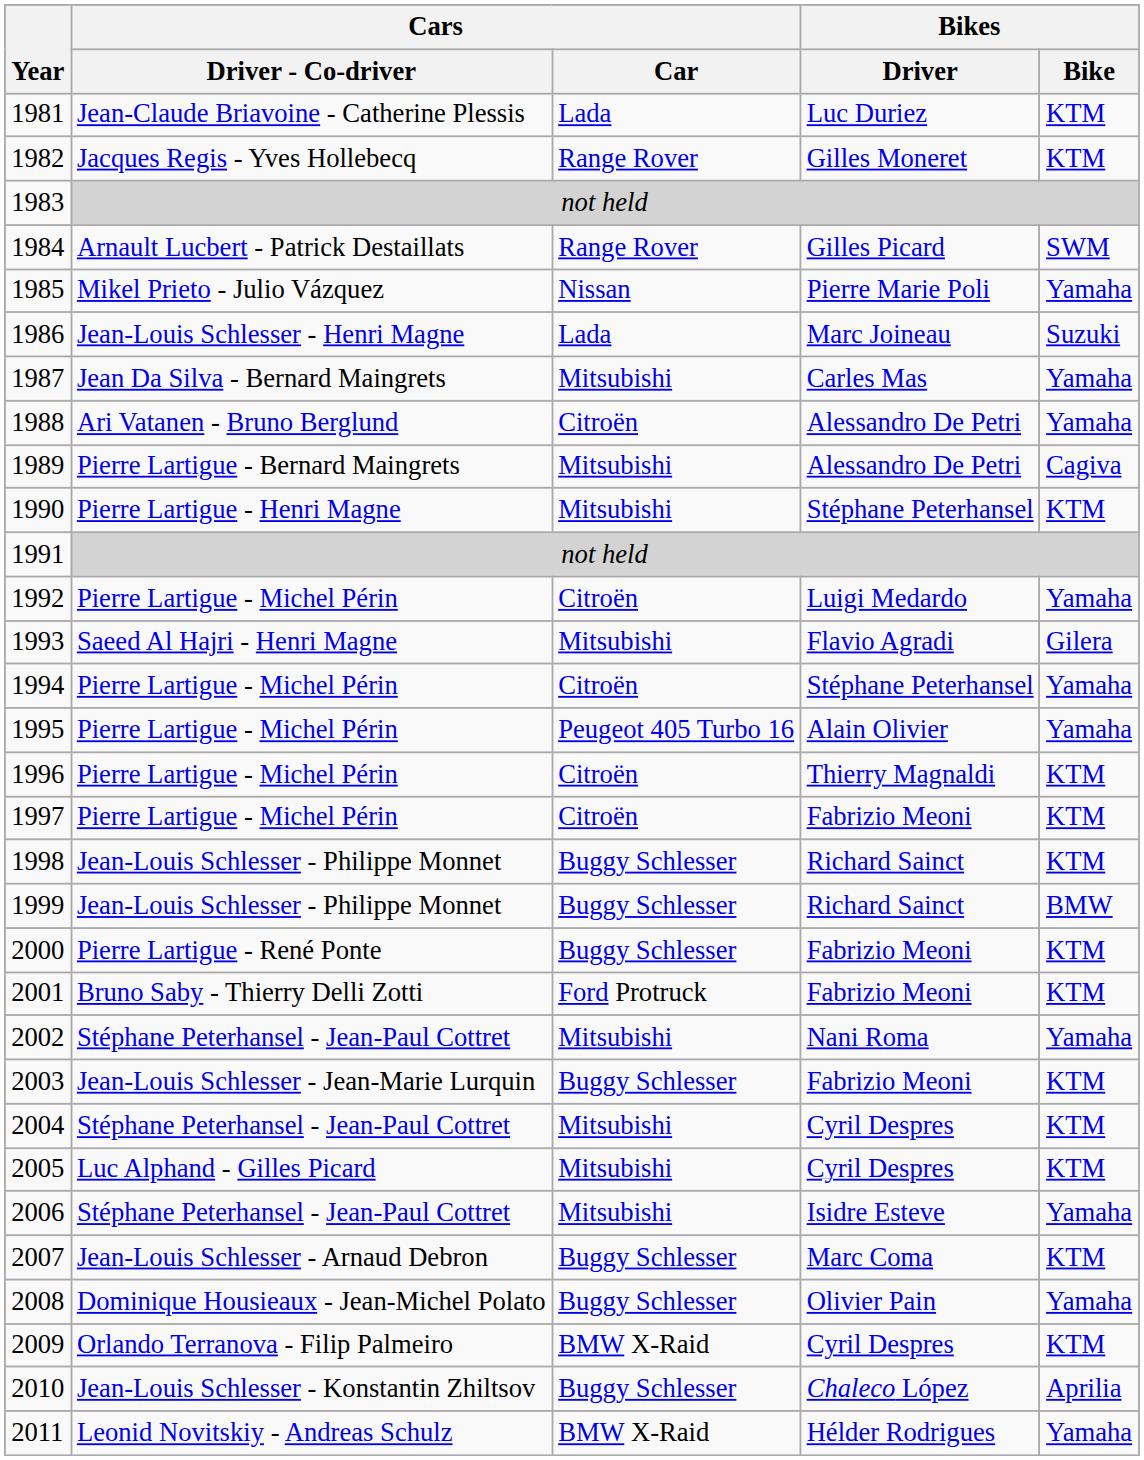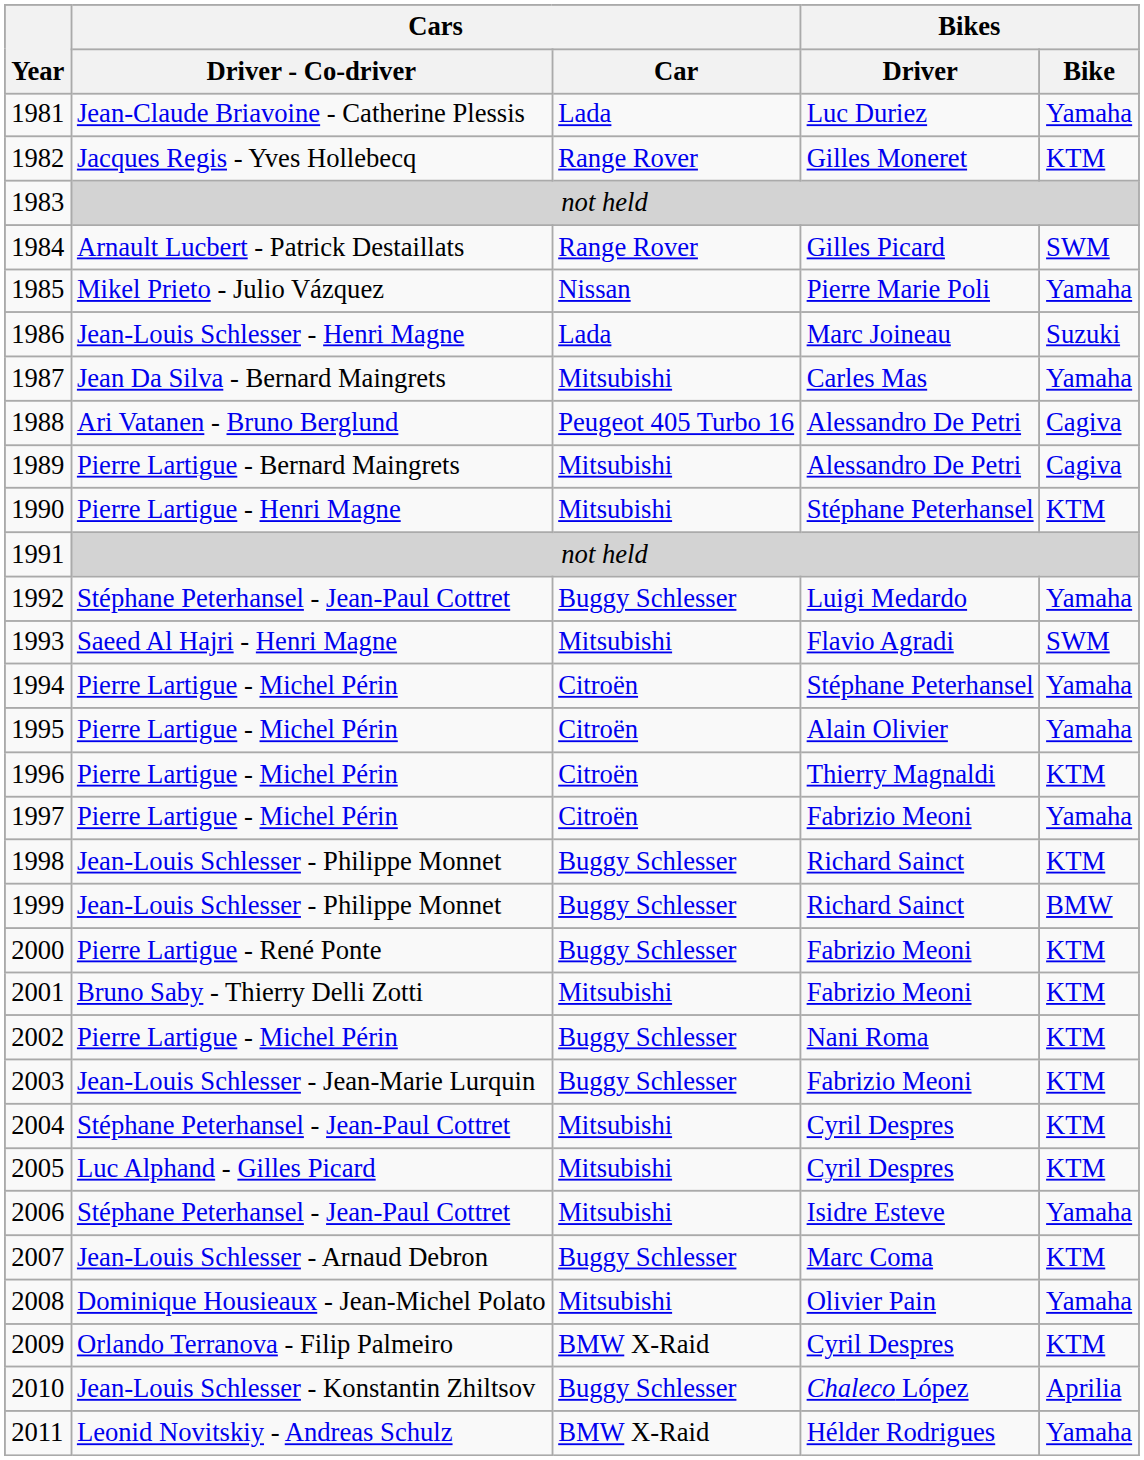1981 | Bikes / Bike: KTM -> Yamaha
1988 | Cars / Car: Citroën -> Peugeot 405 Turbo 16
1988 | Bikes / Bike: Yamaha -> Cagiva
1992 | Cars / Driver - Co-driver: Pierre Lartigue - Michel Périn -> Stéphane Peterhansel - Jean-Paul Cottret
1992 | Cars / Car: Citroën -> Buggy Schlesser
1993 | Bikes / Bike: Gilera -> SWM
1995 | Cars / Car: Peugeot 405 Turbo 16 -> Citroën
1997 | Bikes / Bike: KTM -> Yamaha
2001 | Cars / Car: Ford Protruck -> Mitsubishi
2002 | Cars / Driver - Co-driver: Stéphane Peterhansel - Jean-Paul Cottret -> Pierre Lartigue - Michel Périn
2002 | Cars / Car: Mitsubishi -> Buggy Schlesser
2002 | Bikes / Bike: Yamaha -> KTM
2008 | Cars / Car: Buggy Schlesser -> Mitsubishi
